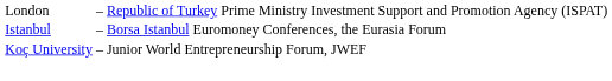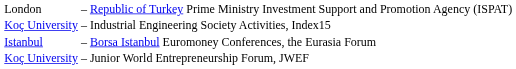+ row: Koç University | – Industrial Engineering Society Activities, Index15
